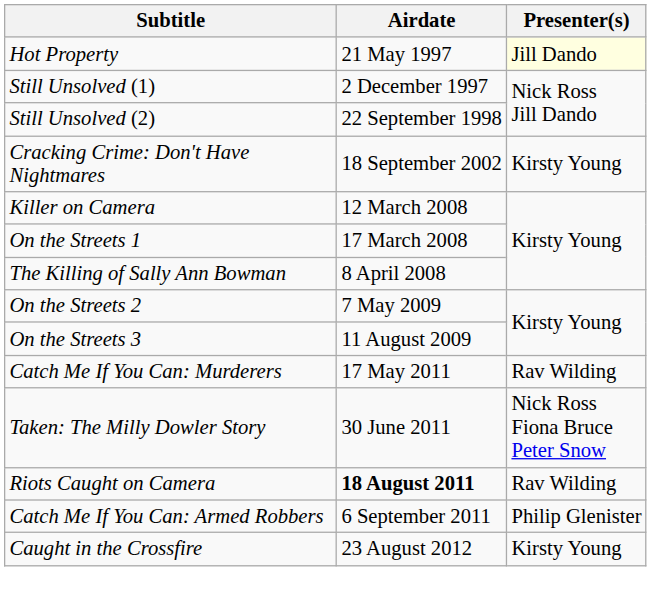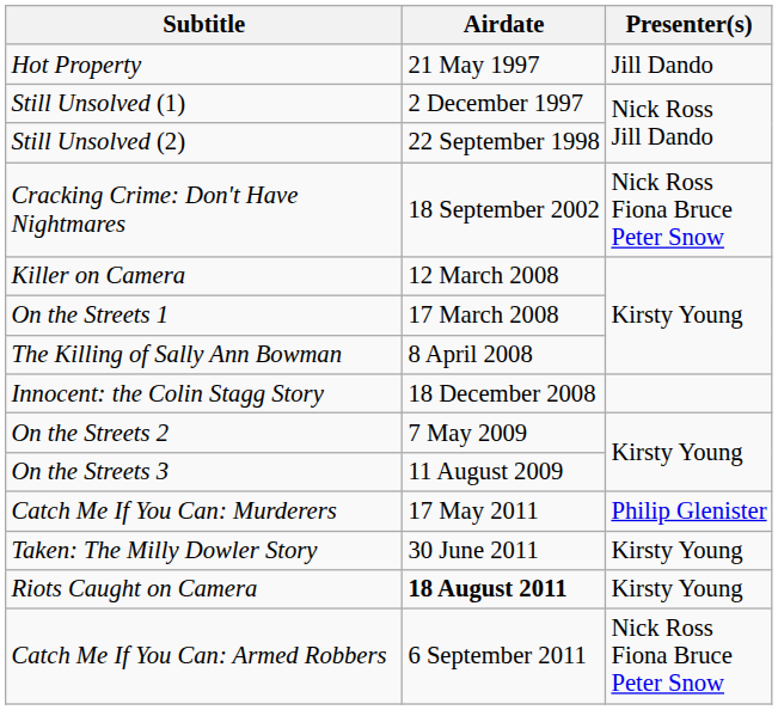Hot Property | Presenter(s): lightyellow background -> no background
Cracking Crime: Don't Have Nightmares | Presenter(s): Kirsty Young -> Nick Ross Fiona Bruce Peter Snow
+ row: Innocent: the Colin Stagg Story | 18 December 2008
Catch Me If You Can: Murderers | Presenter(s): Rav Wilding -> Philip Glenister
Taken: The Milly Dowler Story | Presenter(s): Nick Ross Fiona Bruce Peter Snow -> Kirsty Young
Riots Caught on Camera | Presenter(s): Rav Wilding -> Kirsty Young
Catch Me If You Can: Armed Robbers | Presenter(s): Philip Glenister -> Nick Ross Fiona Bruce Peter Snow
- row: Caught in the Crossfire | 23 August 2012 | Kirsty Young
